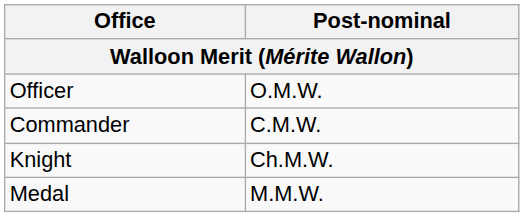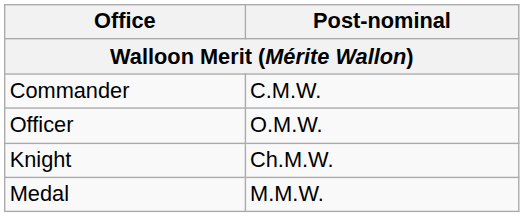rows swapped: Commander <-> Officer
